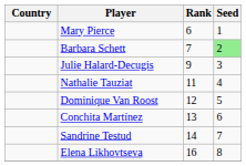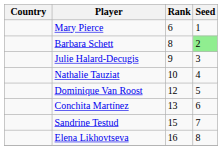Barbara Schett | Rank: 7 -> 8
Nathalie Tauziat | Rank: 11 -> 10
Sandrine Testud | Rank: 14 -> 15
